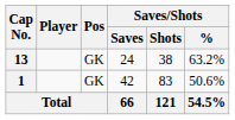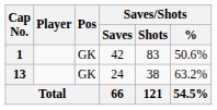rows swapped: 1 <-> 13
